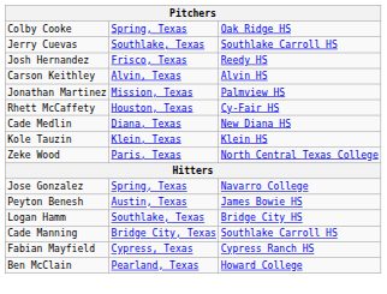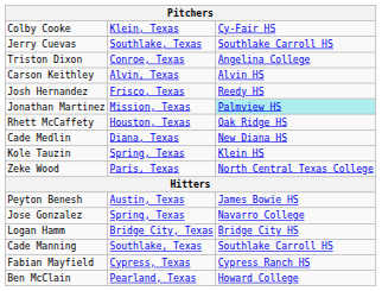Colby Cooke | column 2: Spring, Texas -> Klein, Texas
Colby Cooke | column 3: Oak Ridge HS -> Cy-Fair HS
+ row: Triston Dixon | Conroe, Texas | Angelina College
rows swapped: Josh Hernandez <-> Carson Keithley
Jonathan Martinez | column 3: no background -> paleturquoise background
Rhett McCaffety | column 3: Cy-Fair HS -> Oak Ridge HS
Kole Tauzin | column 2: Klein, Texas -> Spring, Texas
rows swapped: Peyton Benesh <-> Jose Gonzalez
Logan Hamm | column 2: Southlake, Texas -> Bridge City, Texas
Cade Manning | column 2: Bridge City, Texas -> Southlake, Texas
